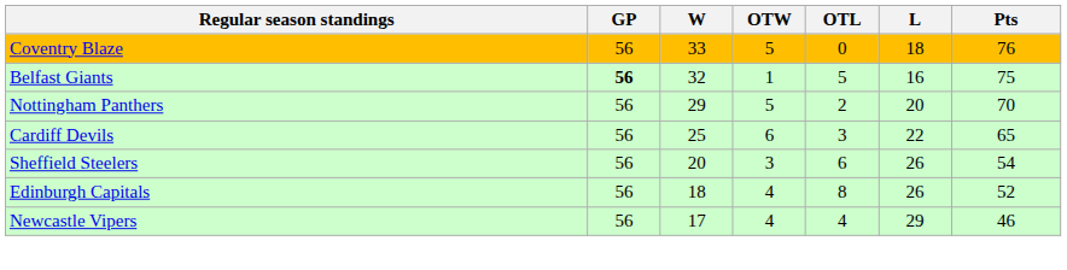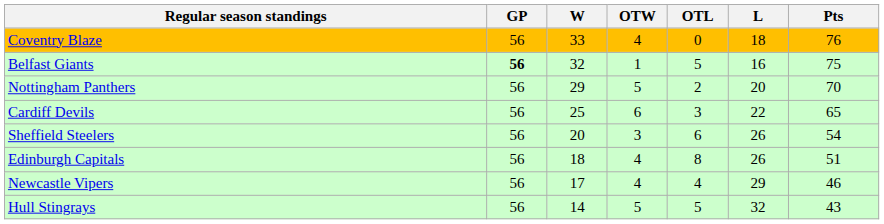Coventry Blaze | OTW: 5 -> 4
Edinburgh Capitals | Pts: 52 -> 51
+ row: Hull Stingrays | 56 | 14 | 5 | 5 | 32 | 43
